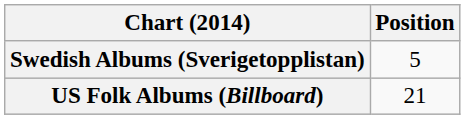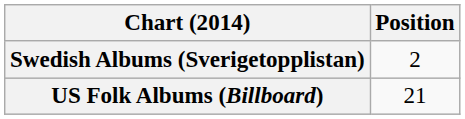Swedish Albums (Sverigetopplistan) | Position: 5 -> 2
